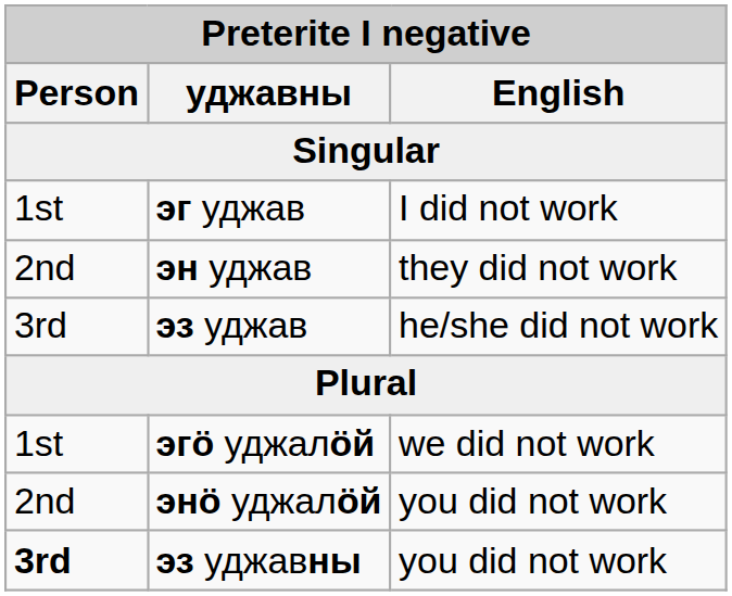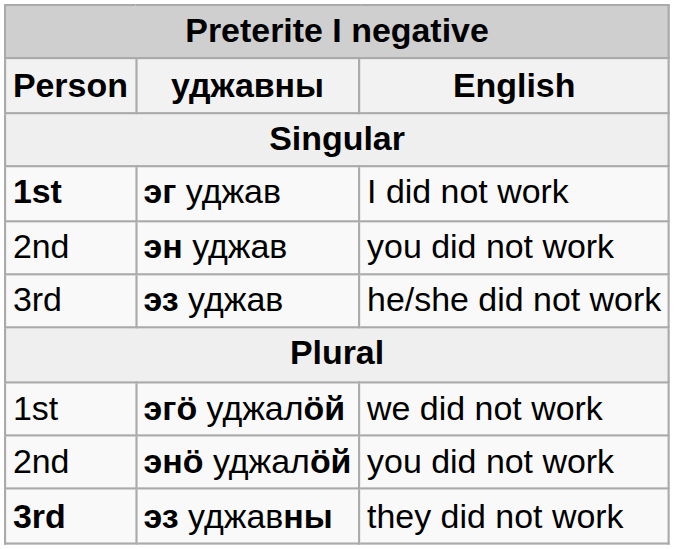эг уджав | Person: normal -> bold
эн уджав | English: they did not work -> you did not work
эз уджавны | English: you did not work -> they did not work
